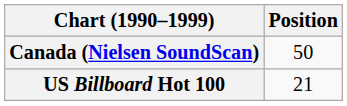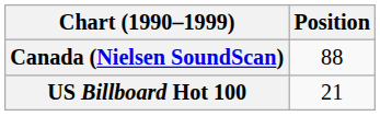Canada (Nielsen SoundScan) | Position: 50 -> 88
